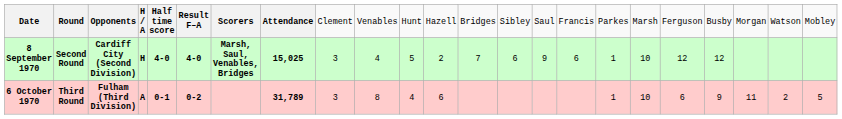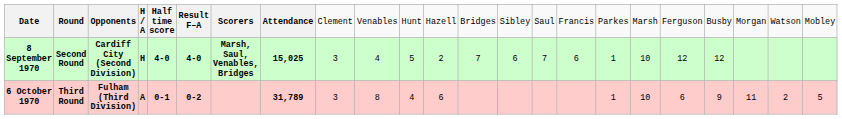8 September 1970 | column 15: 9 -> 7
